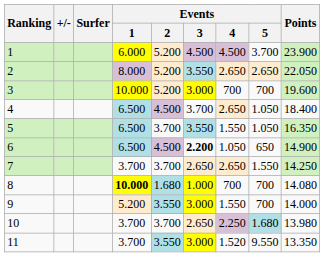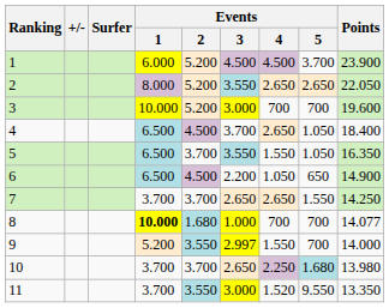6 | Events / 3: bold -> normal
8 | Points: 14.080 -> 14.077
9 | Events / 3: 3.000 -> 2.997
